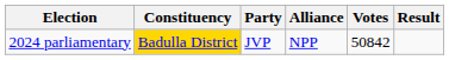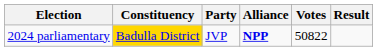2024 parliamentary | Alliance: normal -> bold
2024 parliamentary | Votes: 50842 -> 50822
